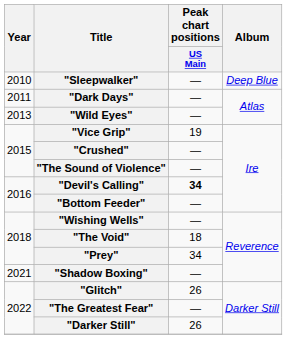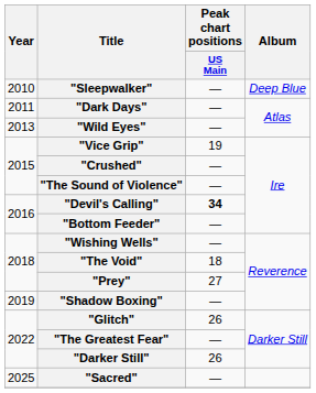"Prey" | Peak chart positions / US Main: 34 -> 27
"Shadow Boxing" | Year: 2021 -> 2019
+ row: 2025 | "Sacred" | —
